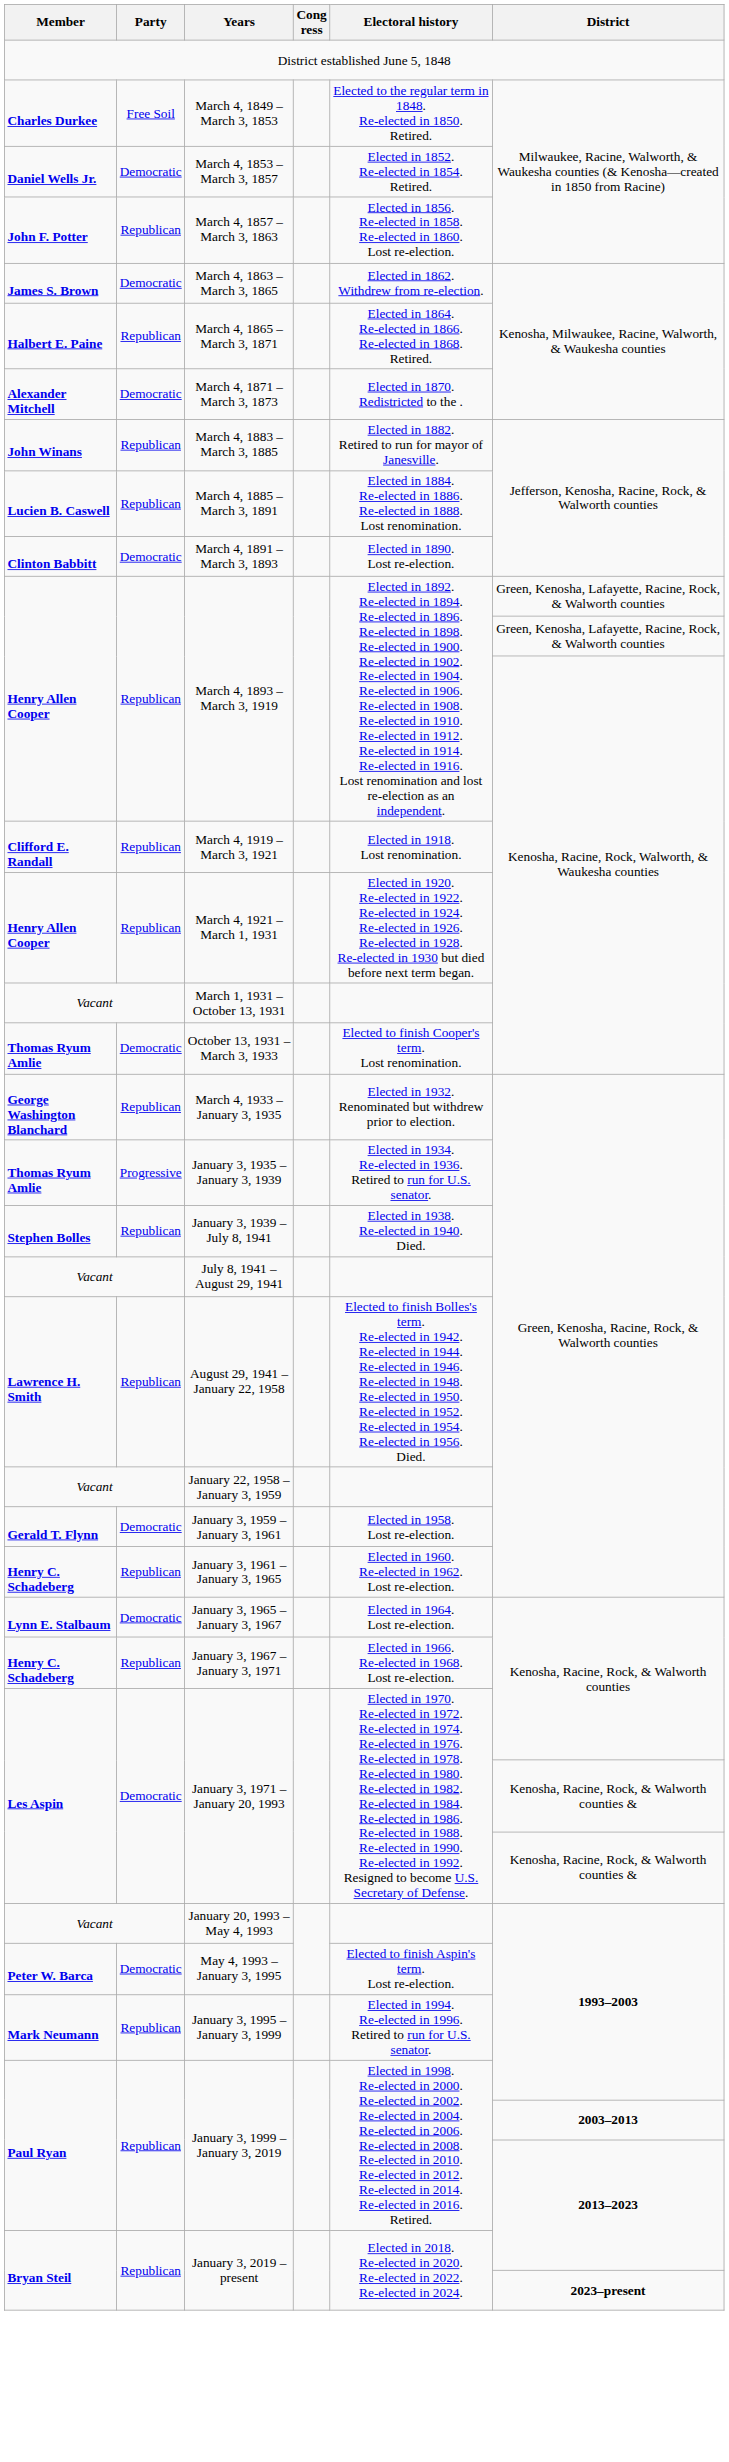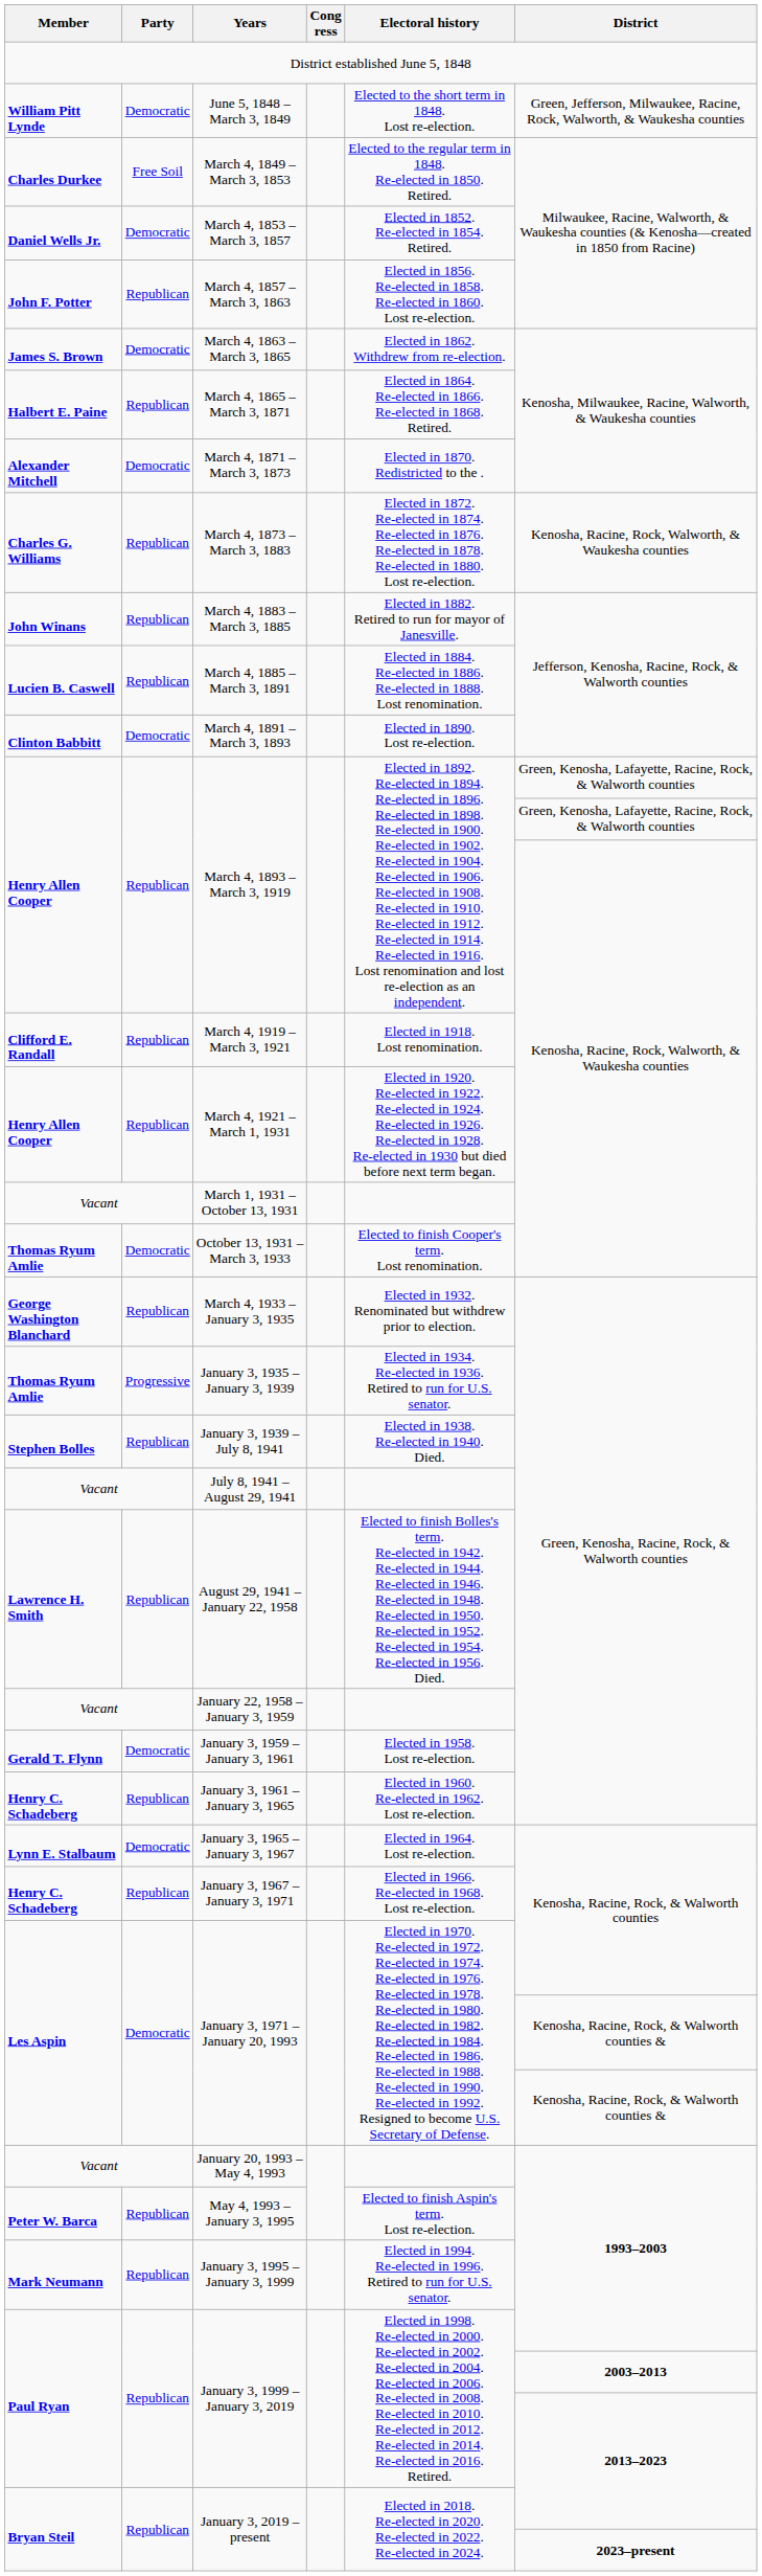+ row: William Pitt Lynde | Democratic | June 5, 1848 – March 3, 1849 | Elected to the short term in 1848. Lost re-election. | Green, Jefferson, Milwaukee, Racine, Rock, Walworth, & Waukesha counties
+ row: Charles G. Williams | Republican | March 4, 1873 – March 3, 1883 | Elected in 1872. Re-elected in 1874. Re-elected in 1876. Re-elected in 1878. Re-elected in 1880. Lost re-election. | Kenosha, Racine, Rock, Walworth, & Waukesha counties
May 4, 1993 – January 3, 1995 | Party: Democratic -> Republican
